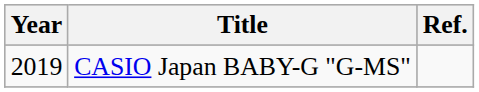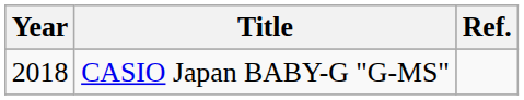CASIO Japan BABY-G "G-MS" | Year: 2019 -> 2018
